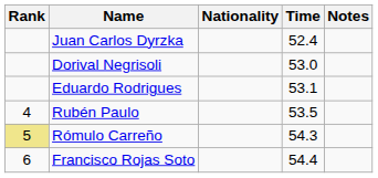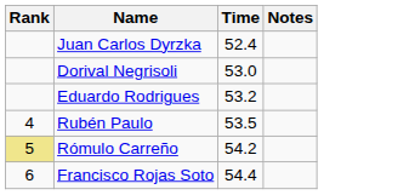- column: Nationality
Eduardo Rodrigues | Time: 53.1 -> 53.2
Rómulo Carreño | Time: 54.3 -> 54.2
